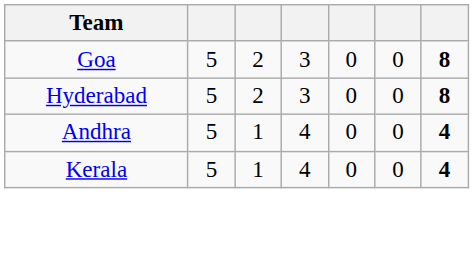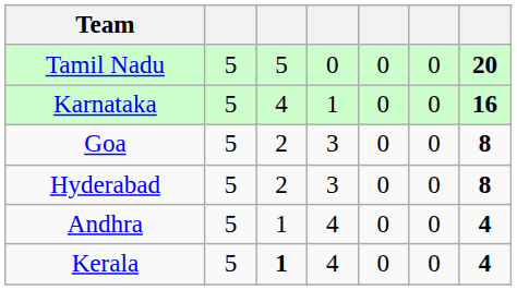+ row: Tamil Nadu | 5 | 5 | 0 | 0 | 0 | 20
+ row: Karnataka | 5 | 4 | 1 | 0 | 0 | 16
Kerala | column 3: normal -> bold
